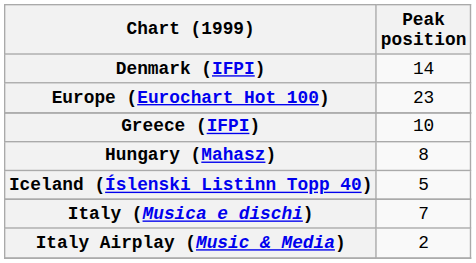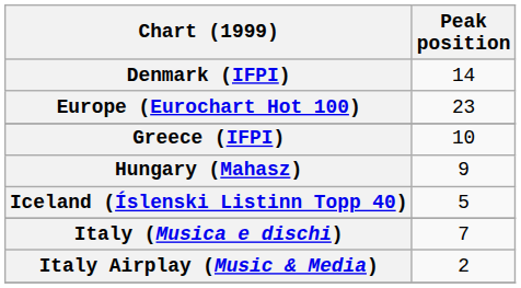Hungary (Mahasz) | Peak position: 8 -> 9
